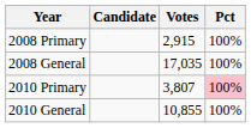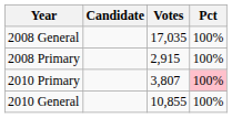rows swapped: 2008 Primary <-> 2008 General
